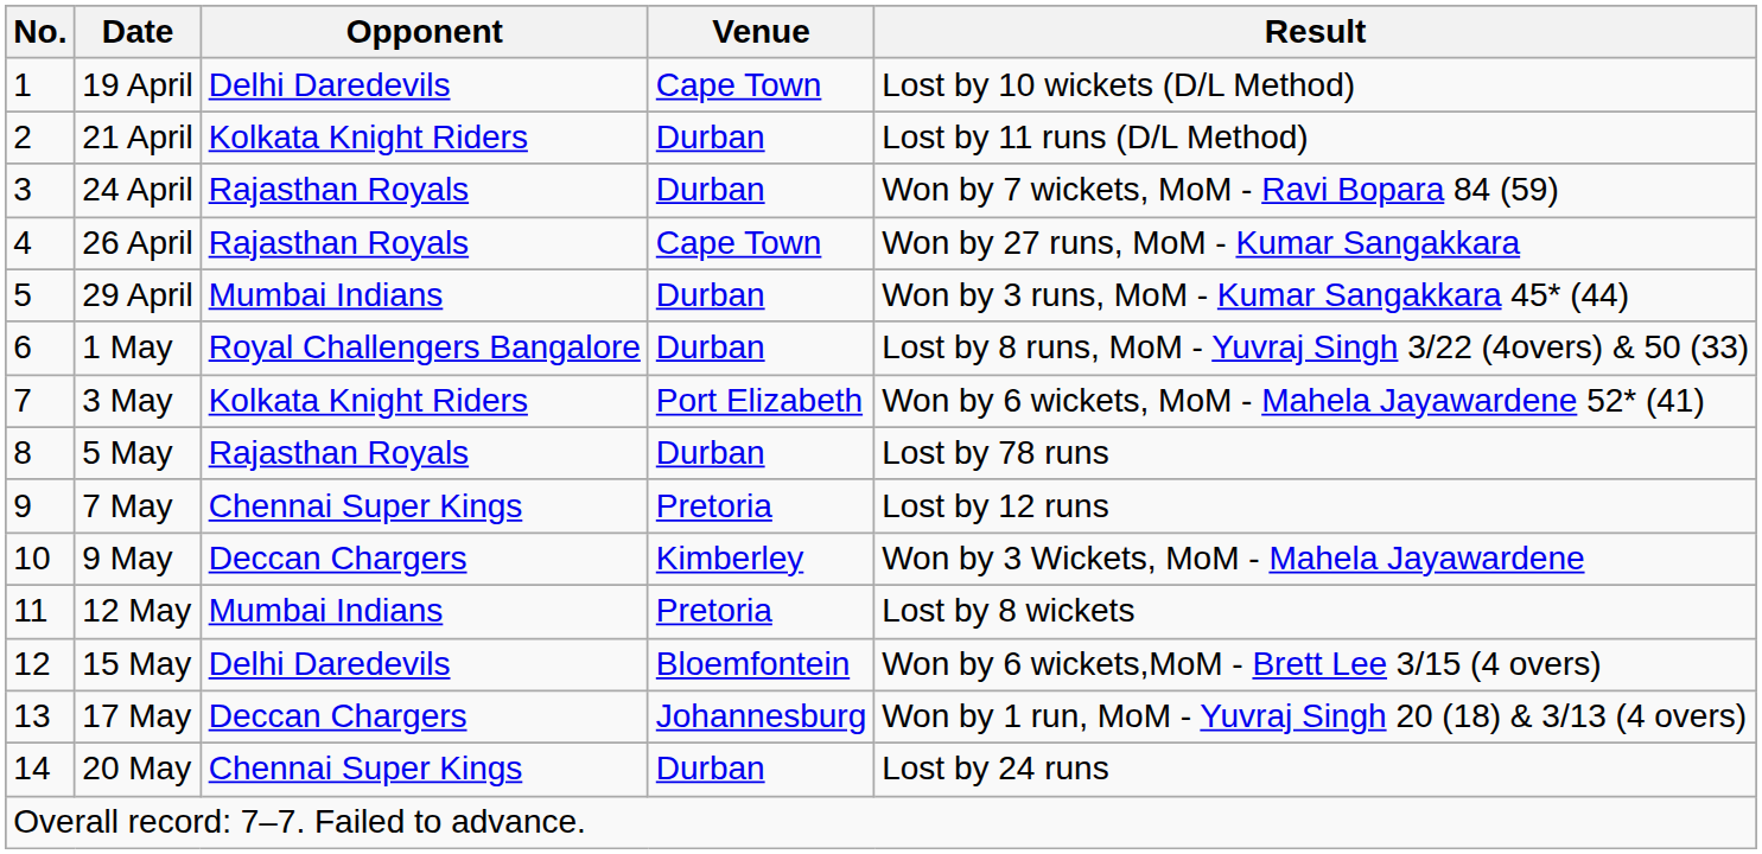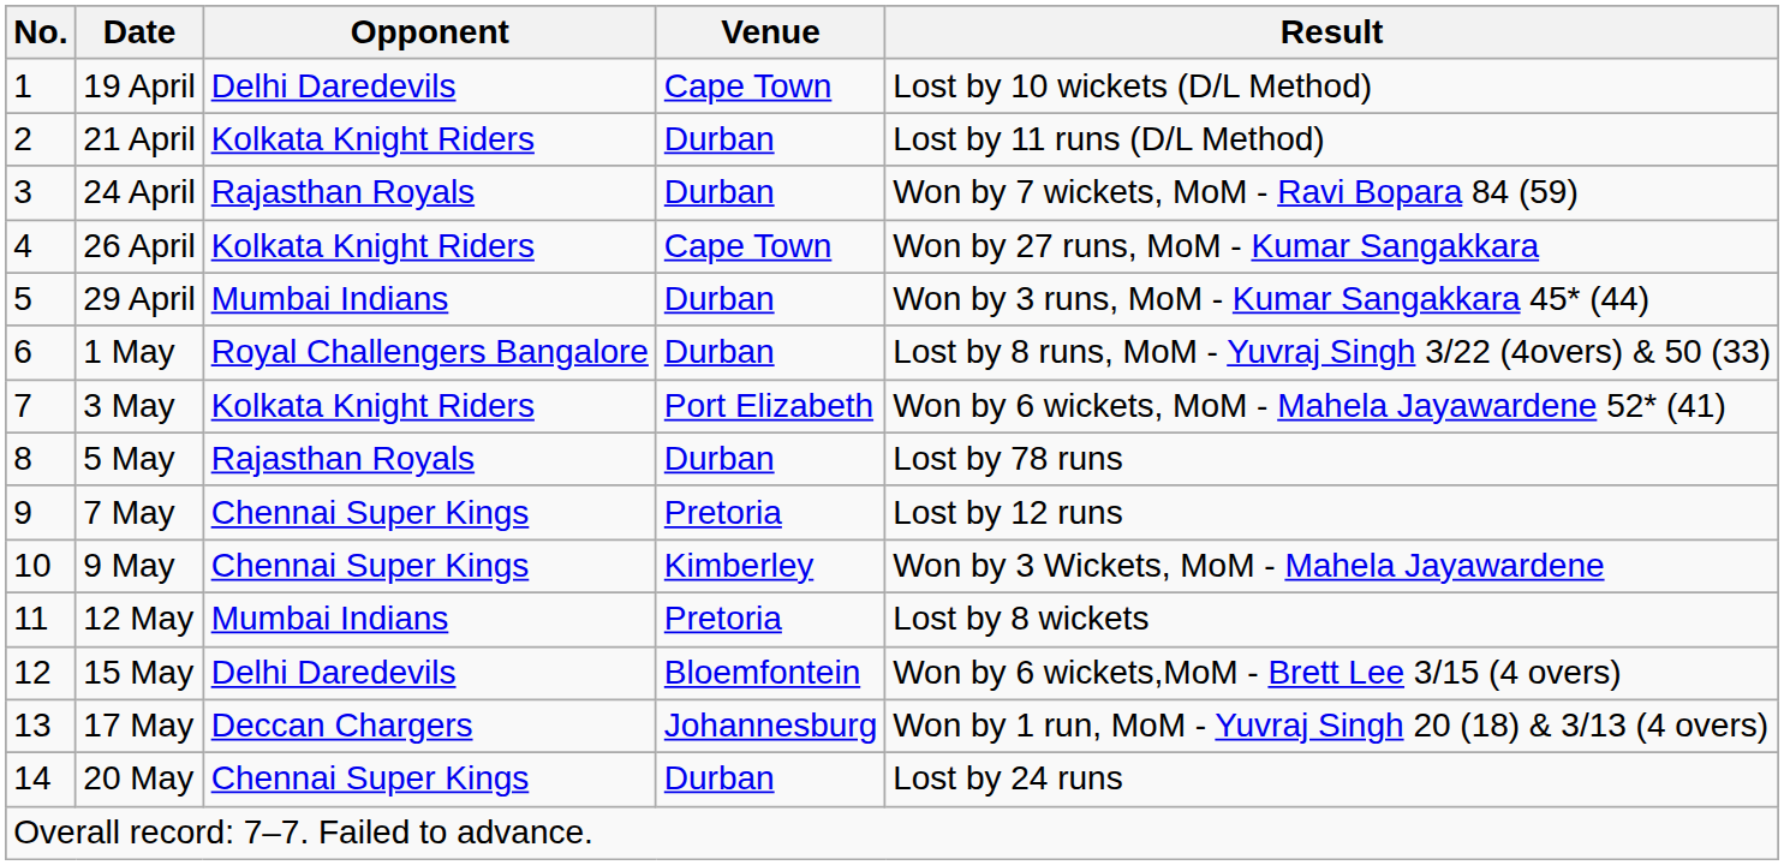26 April | Opponent: Rajasthan Royals -> Kolkata Knight Riders
9 May | Opponent: Deccan Chargers -> Chennai Super Kings
